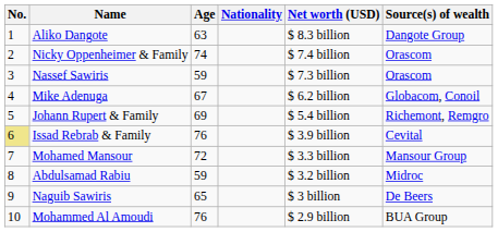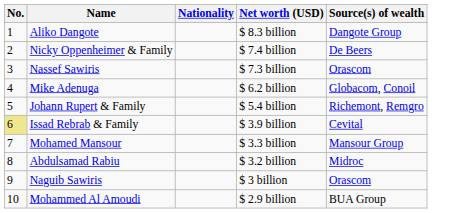- column: Age | 63 | 74 | 59 | 67 | 69 | 76 | 72 | 59 | 65 | 76
Nicky Oppenheimer & Family | Source(s) of wealth: Orascom -> De Beers
Naguib Sawiris | Source(s) of wealth: De Beers -> Orascom
